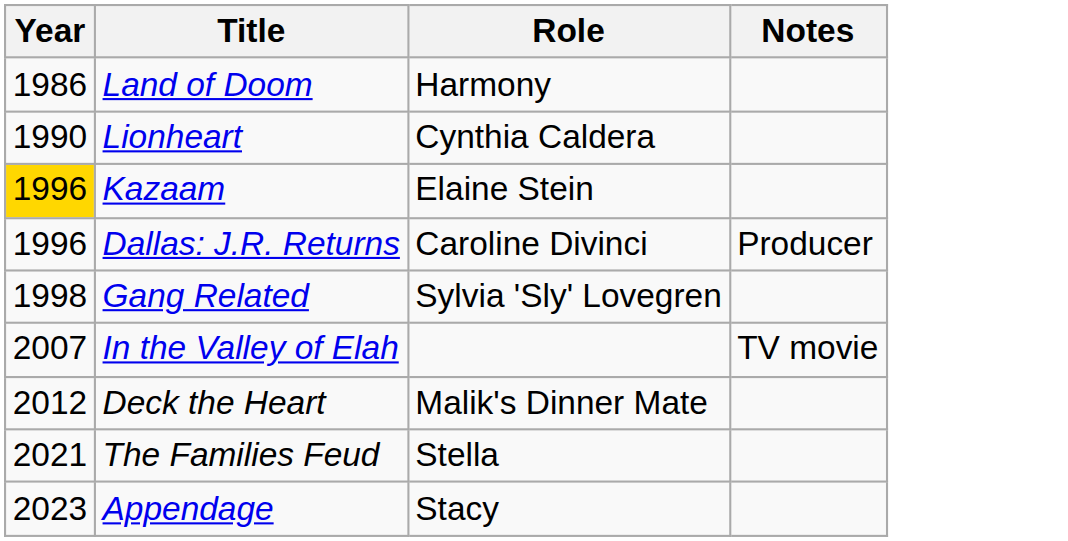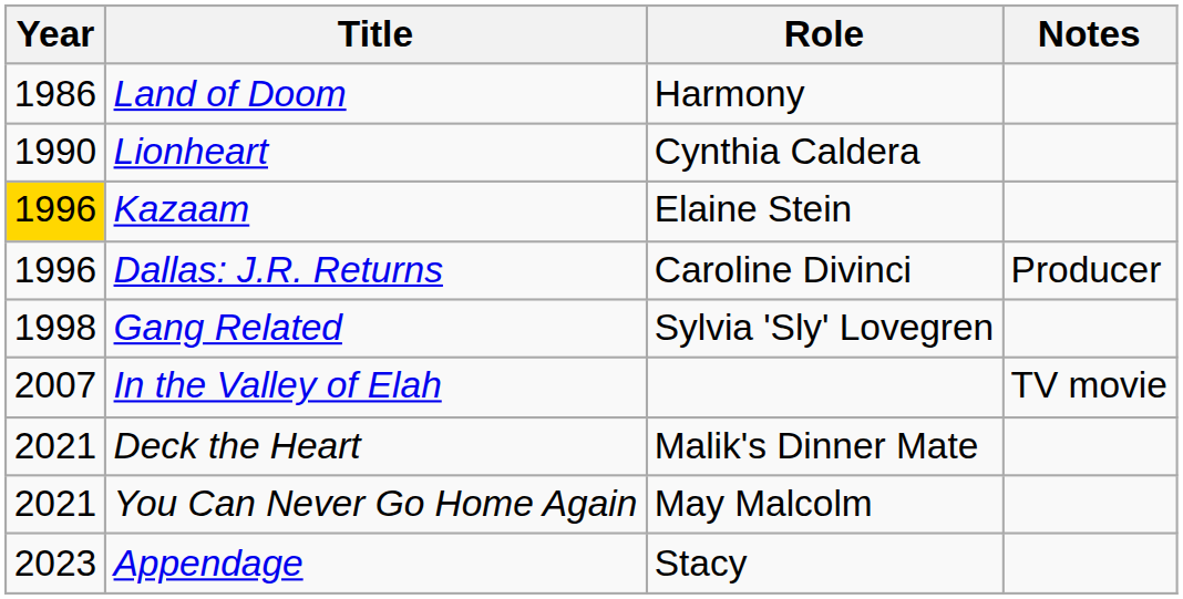Deck the Heart | Year: 2012 -> 2021
+ row: 2021 | You Can Never Go Home Again | May Malcolm
- row: 2021 | The Families Feud | Stella
